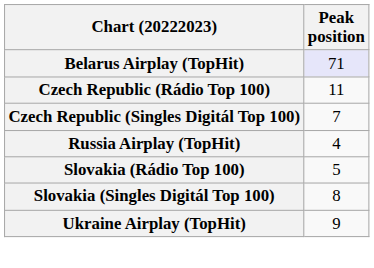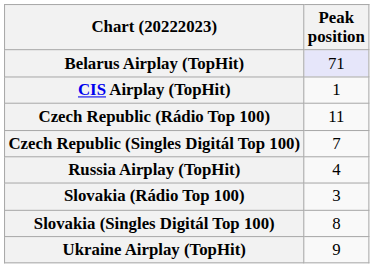+ row: CIS Airplay (TopHit) | 1
Slovakia (Rádio Top 100) | Peak position: 5 -> 3
